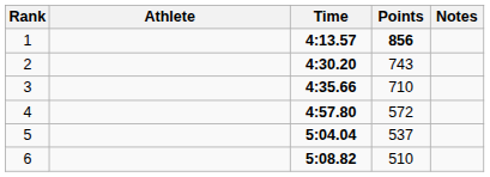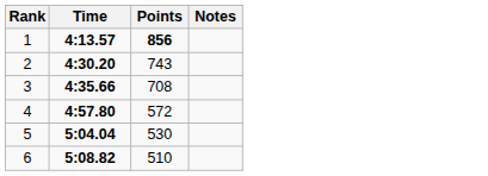- column: Athlete
3 | Points: 710 -> 708
5 | Points: 537 -> 530
